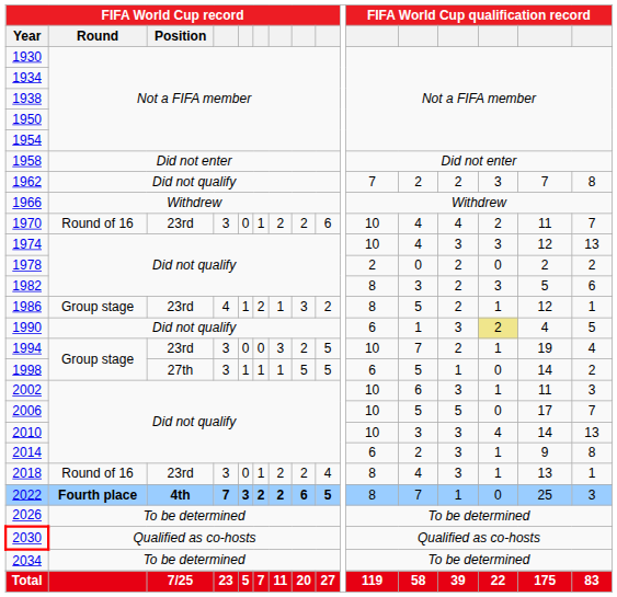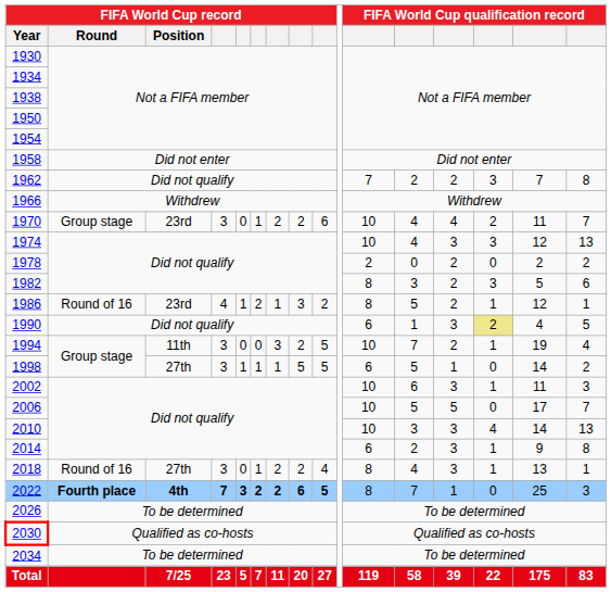1970 | FIFA World Cup record / Round: Round of 16 -> Group stage
1986 | FIFA World Cup record / Round: Group stage -> Round of 16
1994 | FIFA World Cup record / Position: 23rd -> 11th
2018 | FIFA World Cup record / Position: 23rd -> 27th
